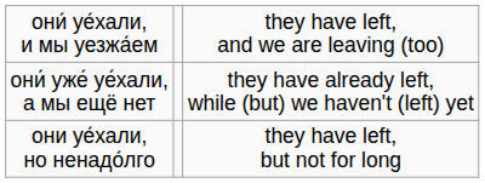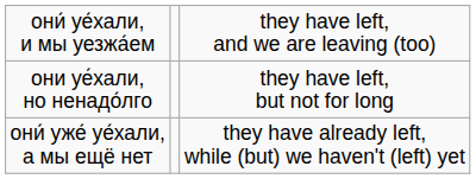rows swapped: они́ уже́ уе́хали, а мы ещё нет <-> они уе́хали, но ненадо́лго
